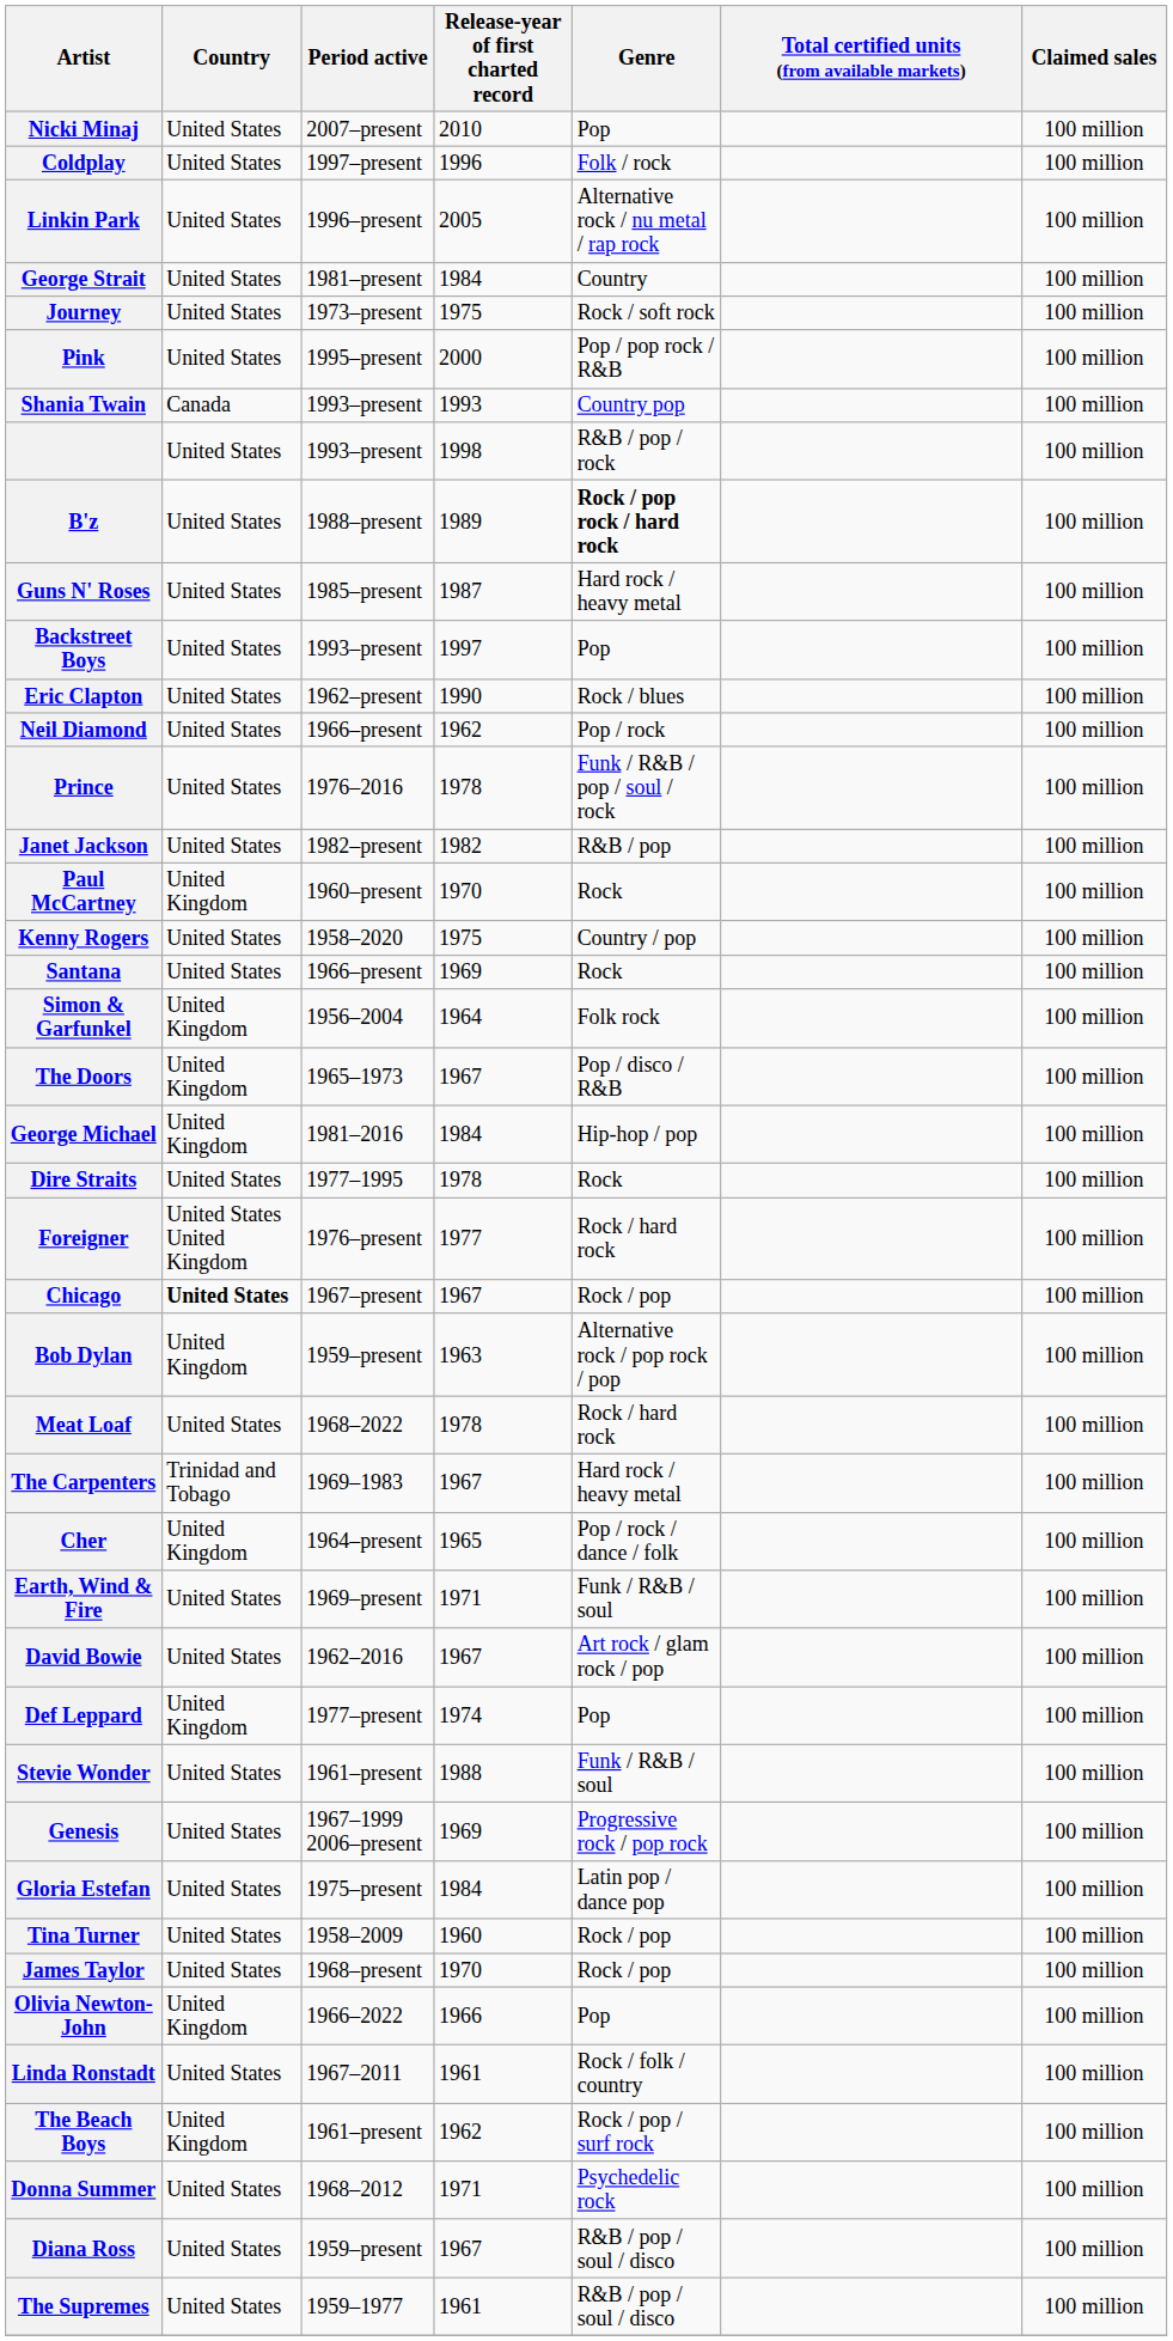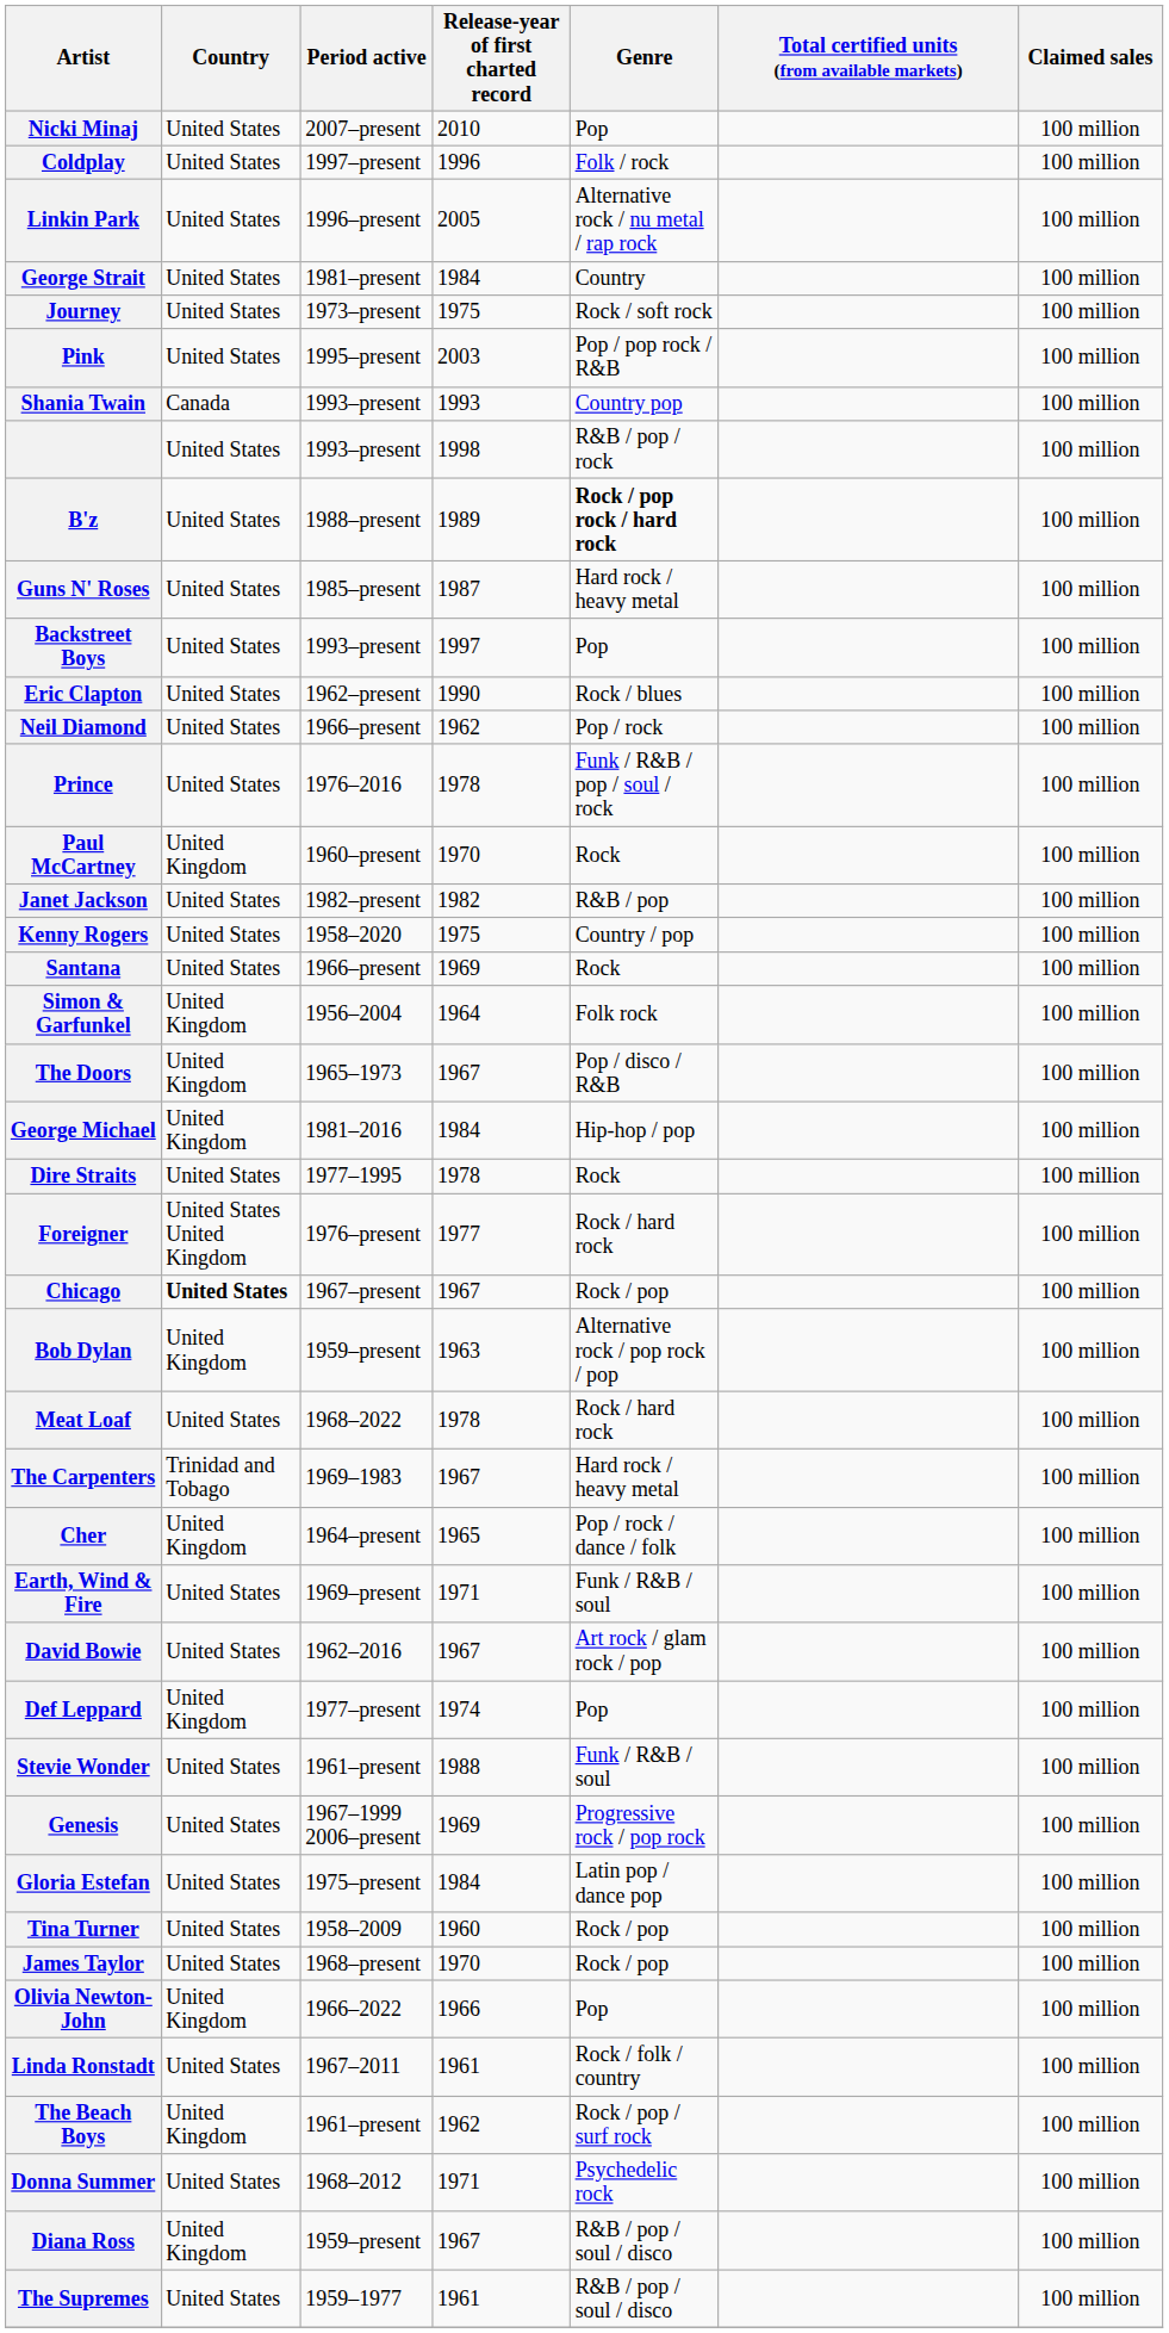Pink | Release-year of first charted record: 2000 -> 2003
rows swapped: Paul McCartney <-> Janet Jackson
Diana Ross | Country: United States -> United Kingdom
